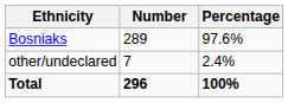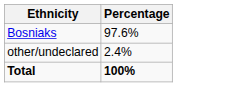- column: Number | 289 | 7 | 296
